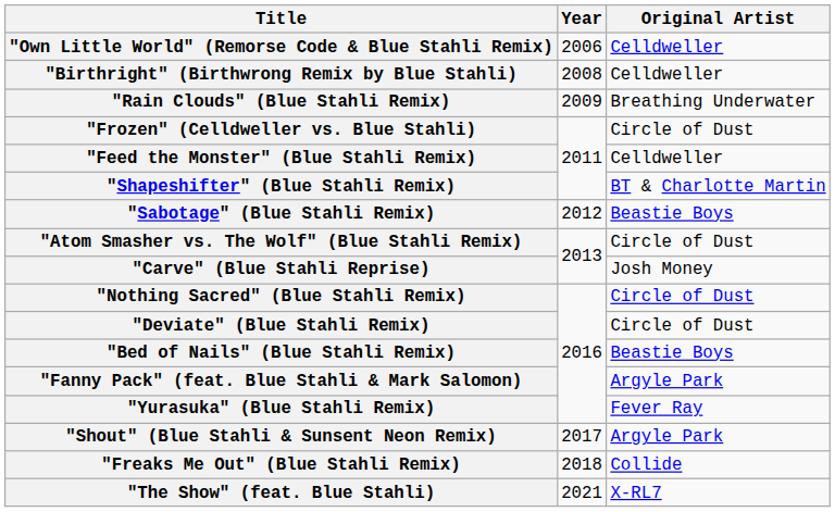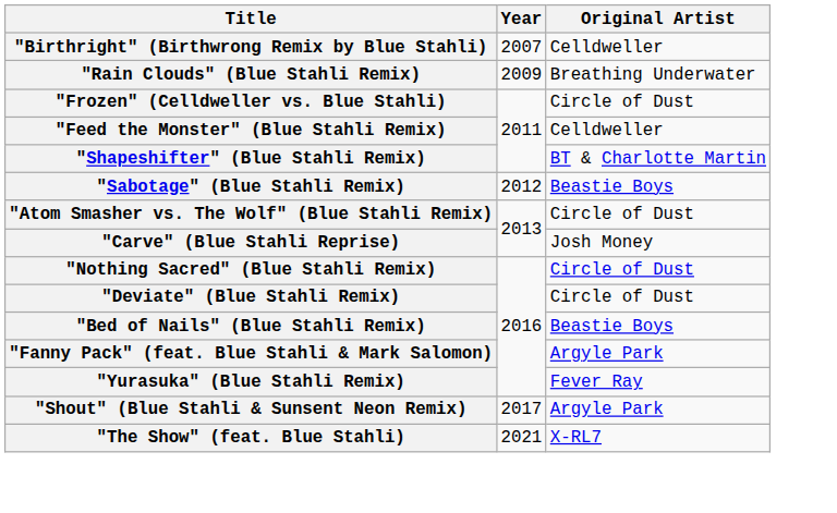- row: "Own Little World" (Remorse Code & Blue Stahli Remix) | 2006 | Celldweller
"Birthright" (Birthwrong Remix by Blue Stahli) | Year: 2008 -> 2007
- row: "Freaks Me Out" (Blue Stahli Remix) | 2018 | Collide
